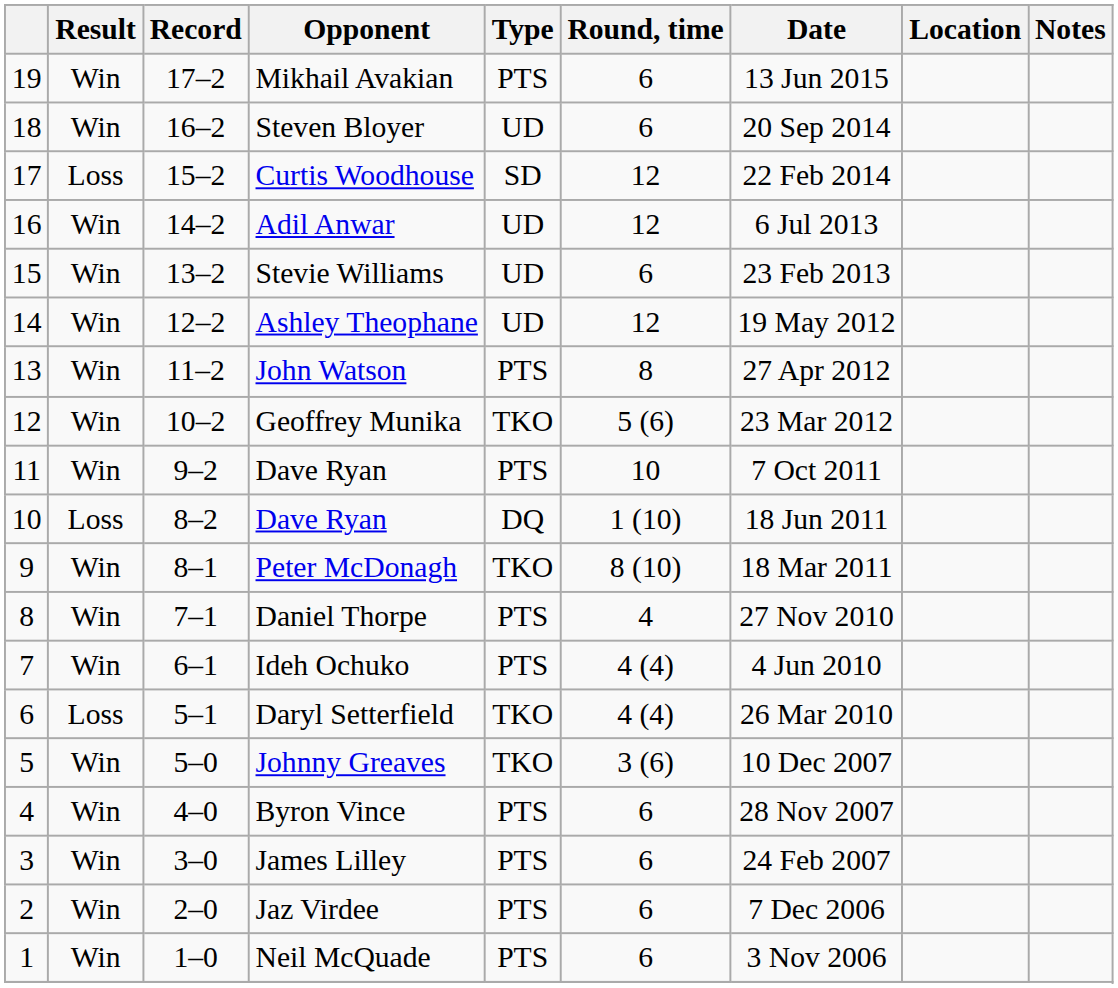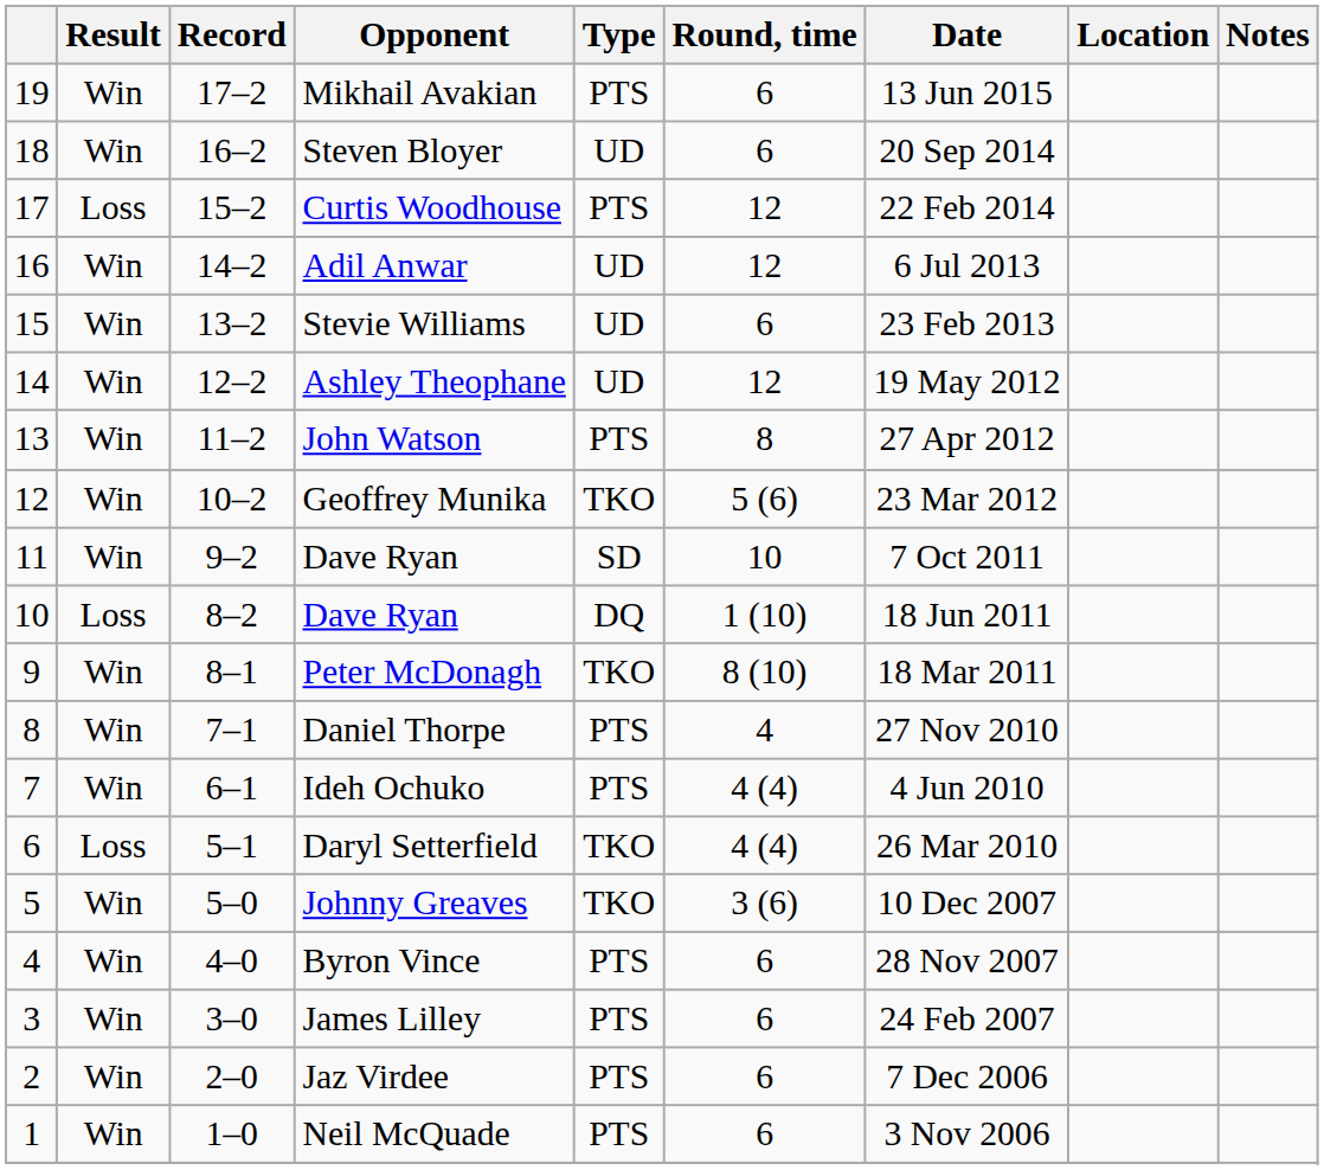Curtis Woodhouse | Type: SD -> PTS
11 / Dave Ryan | Type: PTS -> SD
